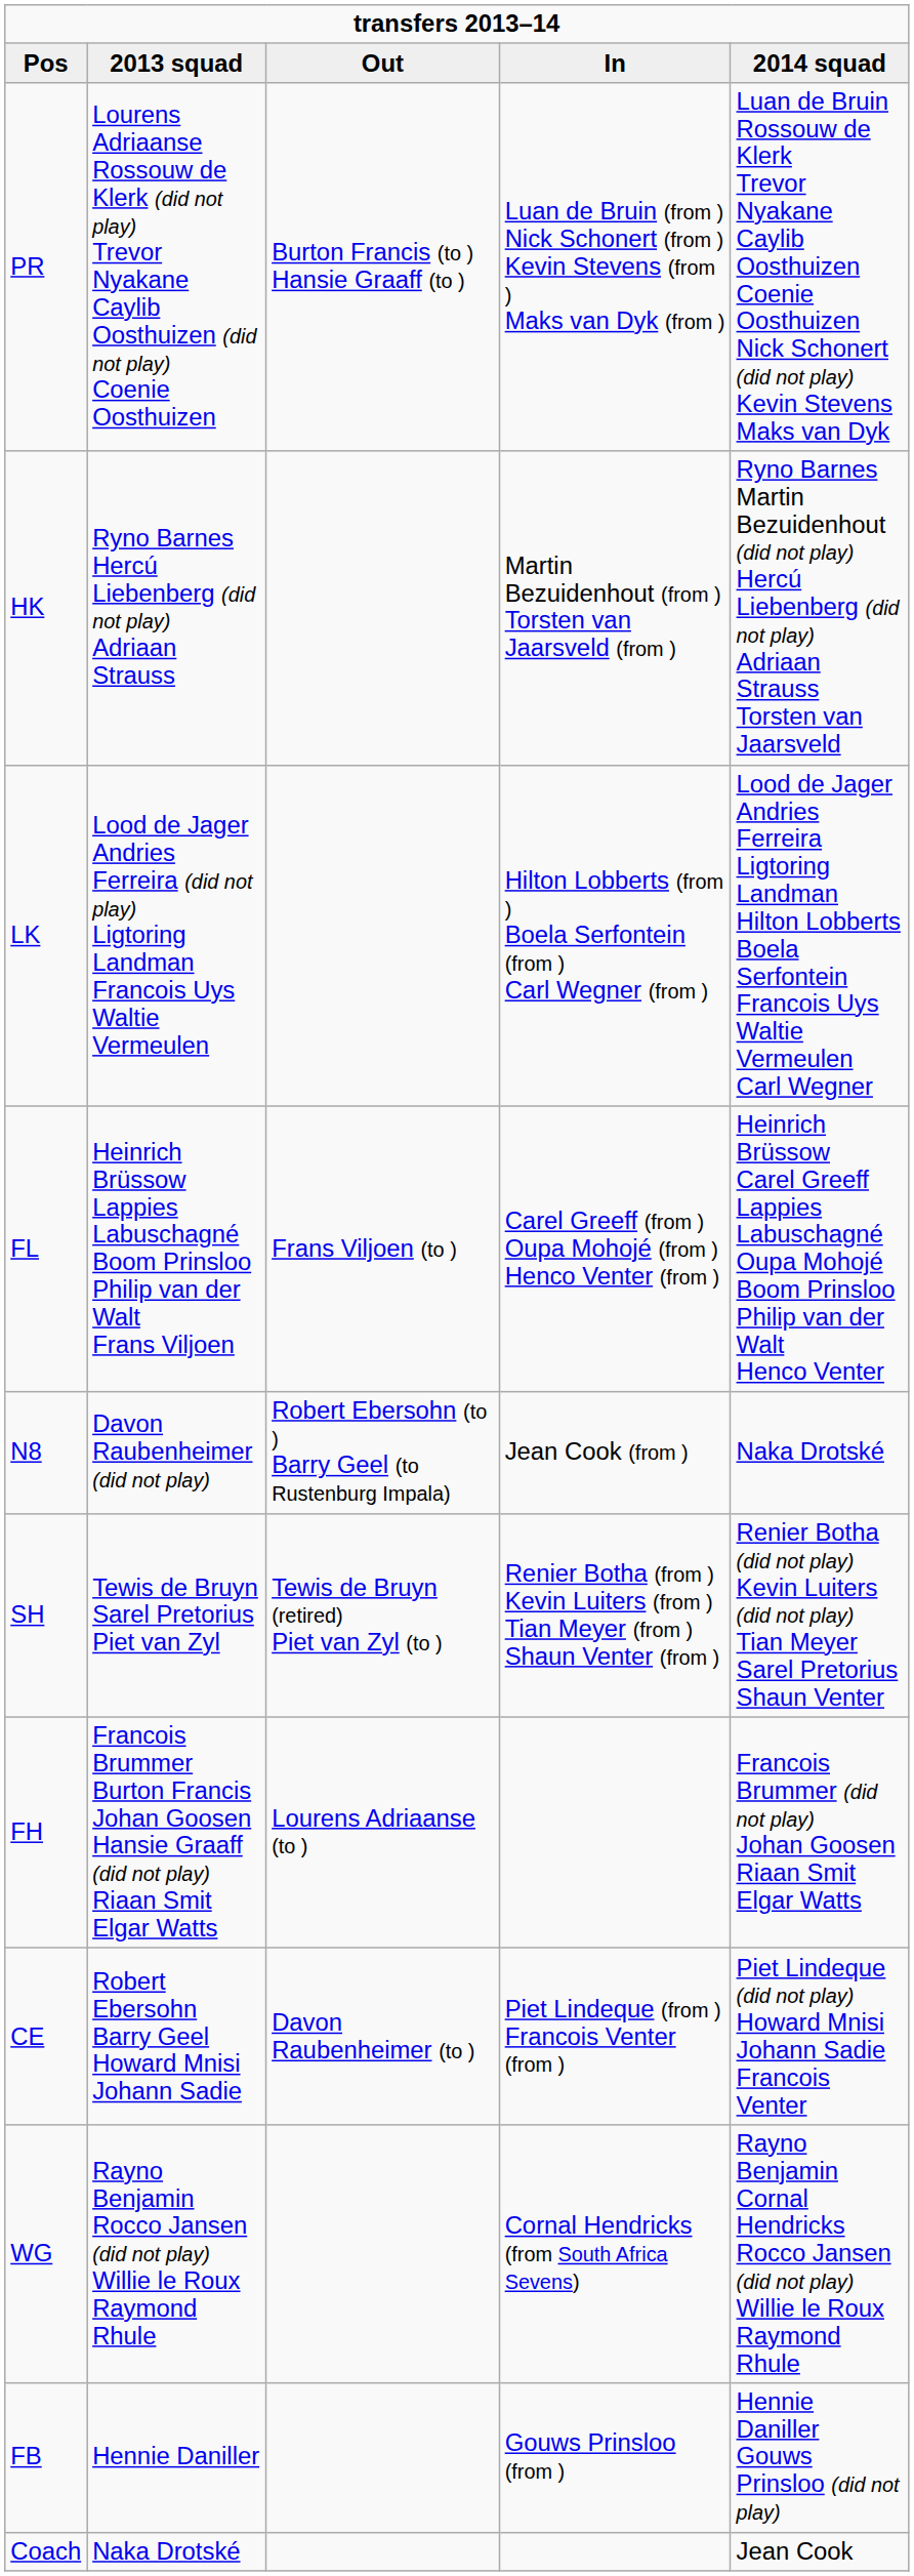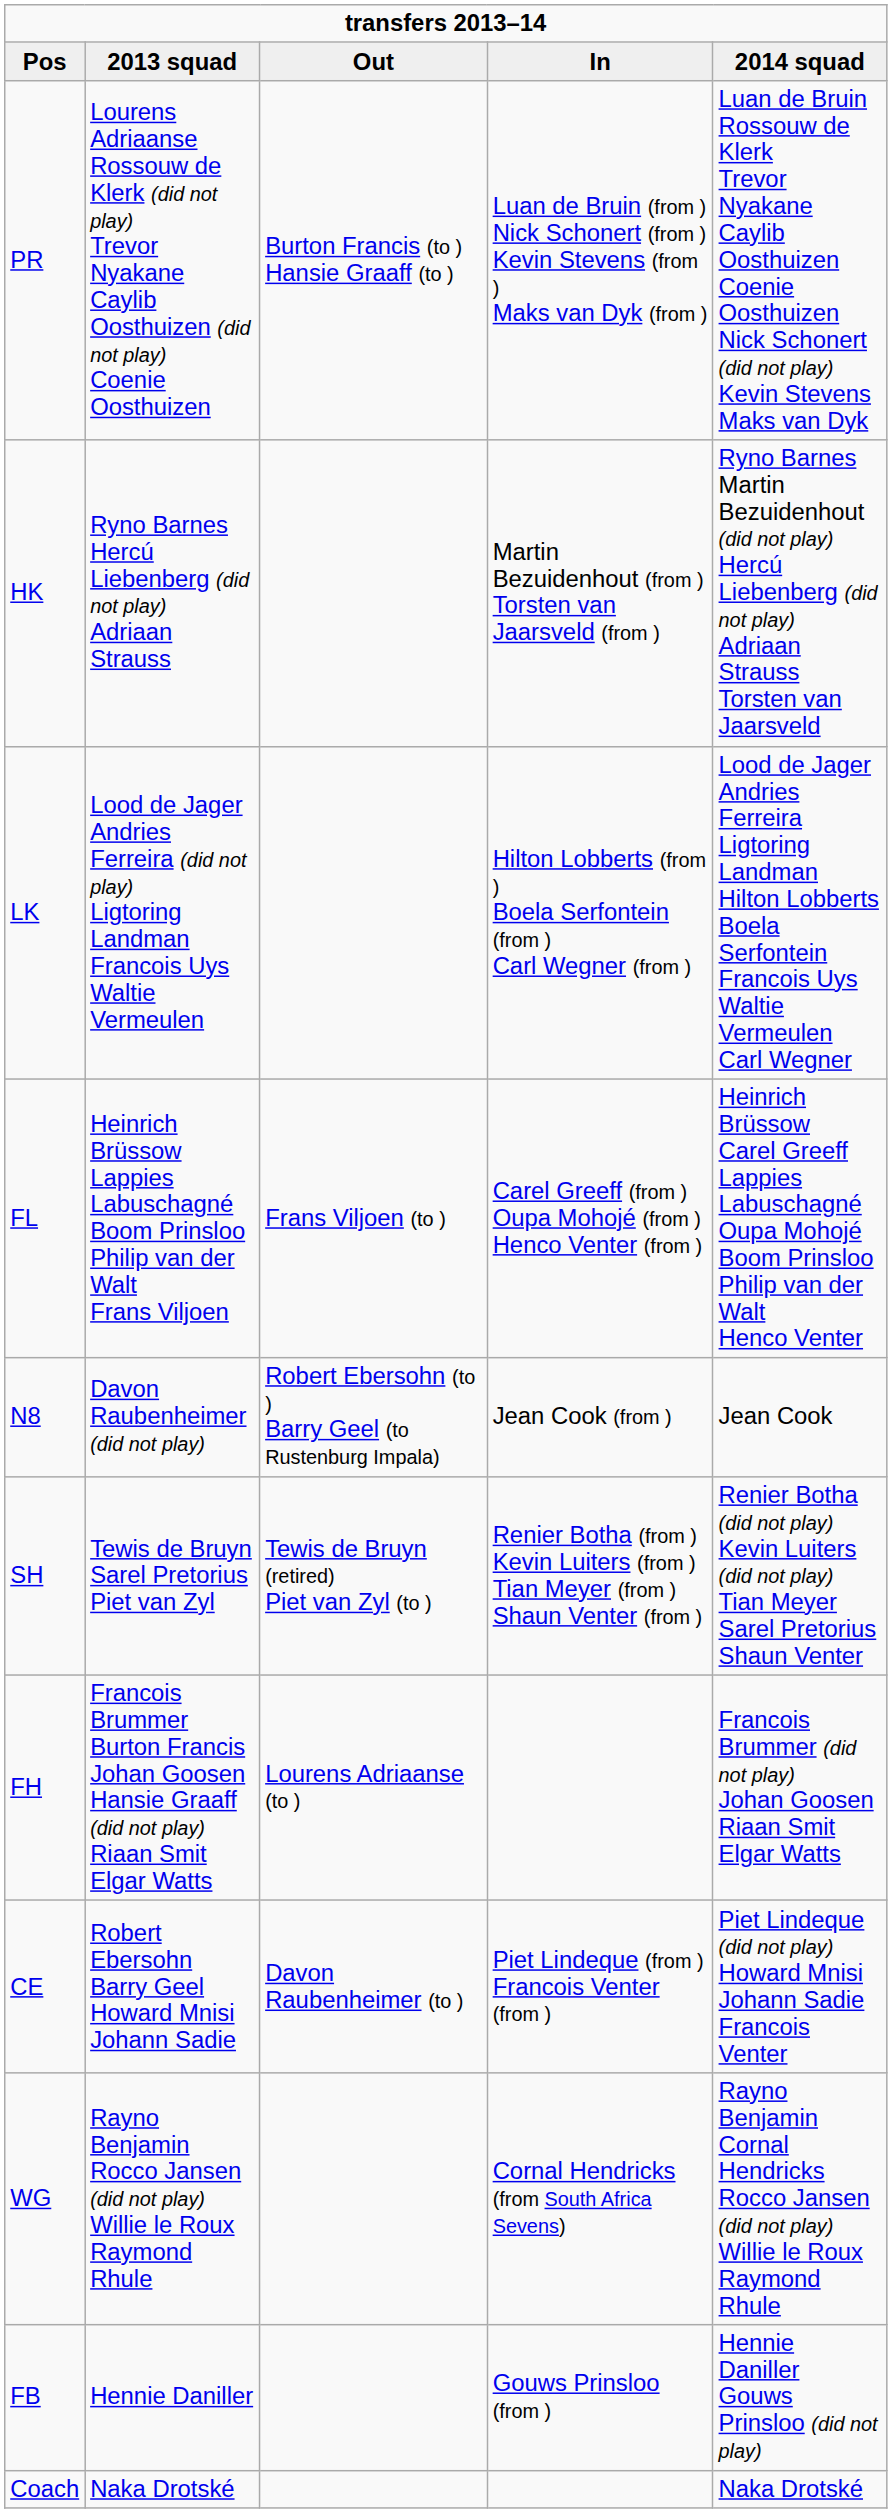N8 | 2014 squad: Naka Drotské -> Jean Cook
Coach | 2014 squad: Jean Cook -> Naka Drotské
